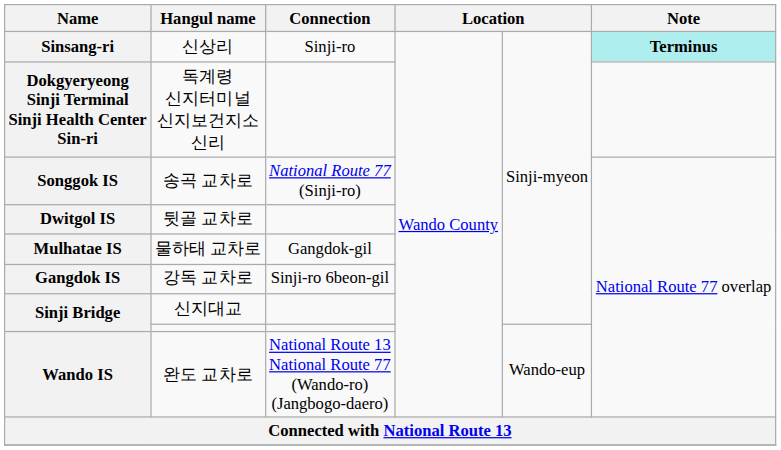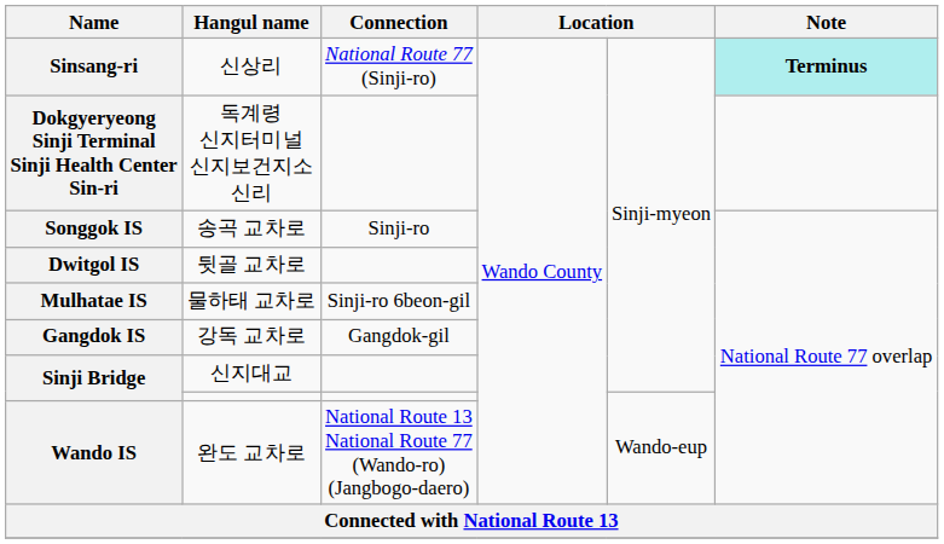신상리 | Connection: Sinji-ro -> National Route 77 (Sinji-ro)
송곡 교차로 | Connection: National Route 77 (Sinji-ro) -> Sinji-ro
물하태 교차로 | Connection: Gangdok-gil -> Sinji-ro 6beon-gil
강독 교차로 | Connection: Sinji-ro 6beon-gil -> Gangdok-gil
